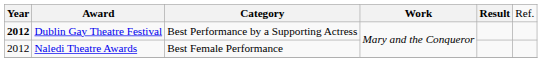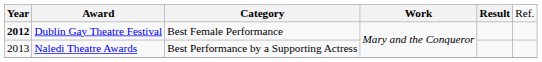Dublin Gay Theatre Festival | column 3: Best Performance by a Supporting Actress -> Best Female Performance
Naledi Theatre Awards | column 1: 2012 -> 2013
Naledi Theatre Awards | column 3: Best Female Performance -> Best Performance by a Supporting Actress
